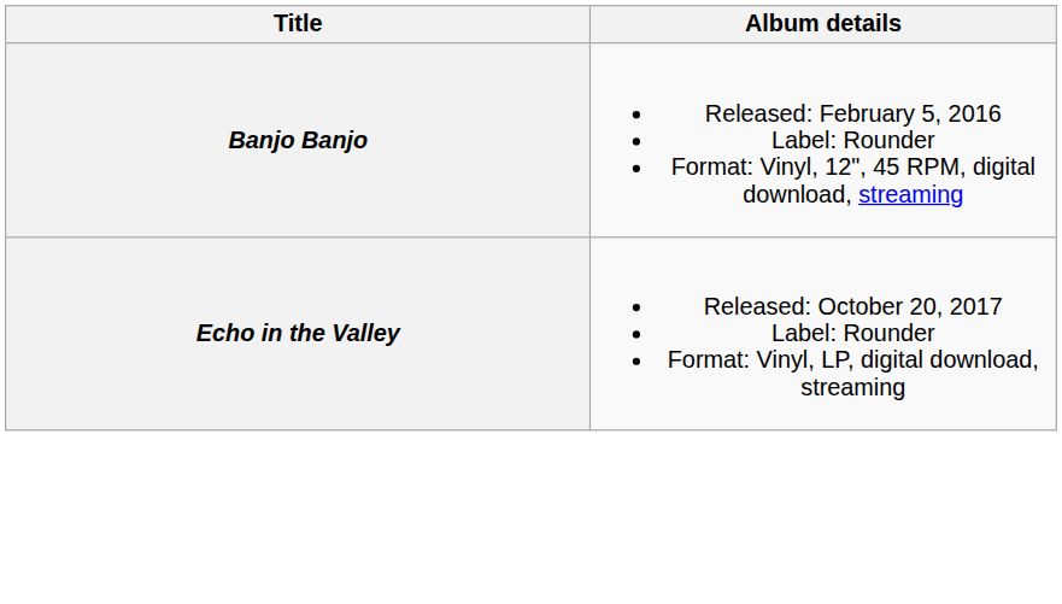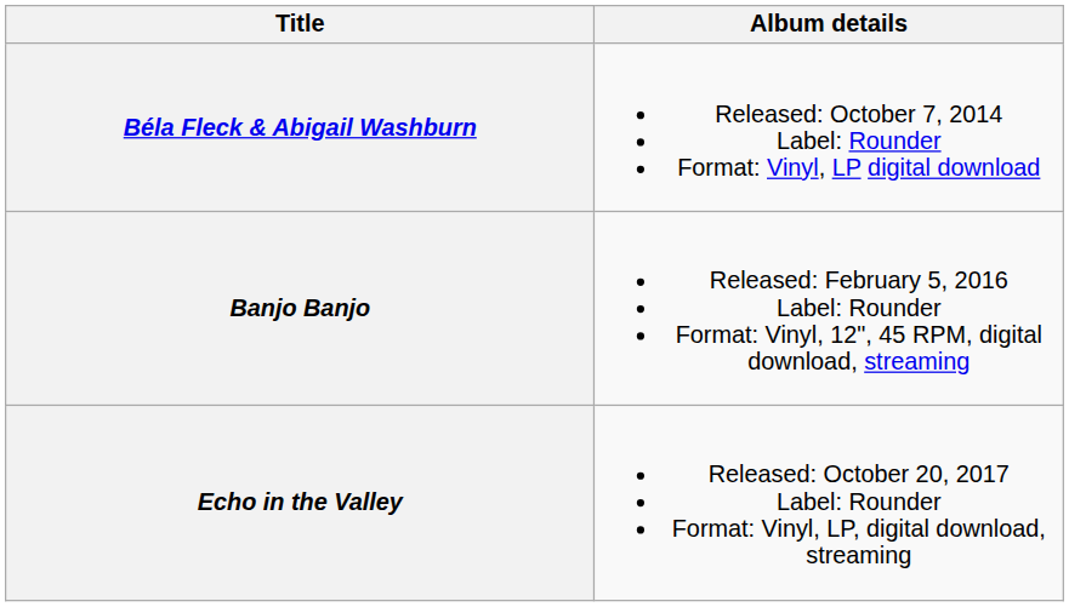+ row: Béla Fleck & Abigail Washburn | Released: October 7, 2014 Label: Rounder Format: Vinyl, LP digital download
